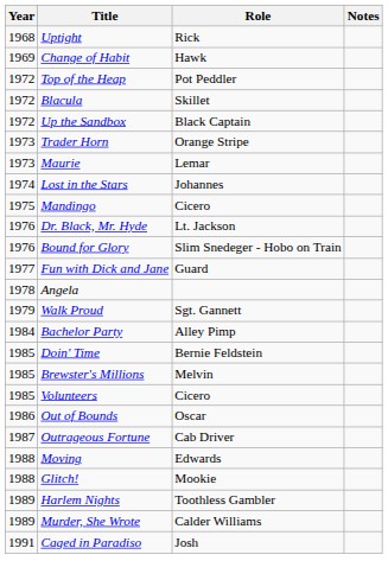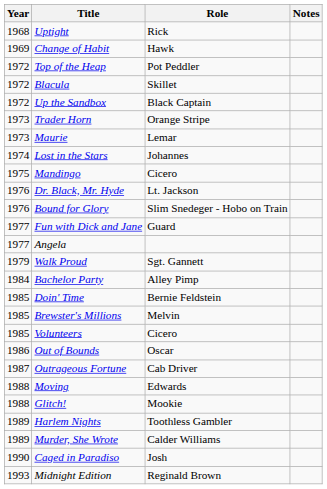Angela | Year: 1978 -> 1977
Caged in Paradiso | Year: 1991 -> 1990
+ row: 1993 | Midnight Edition | Reginald Brown
